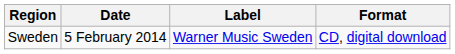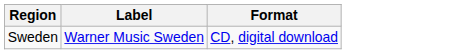- column: Date | 5 February 2014
